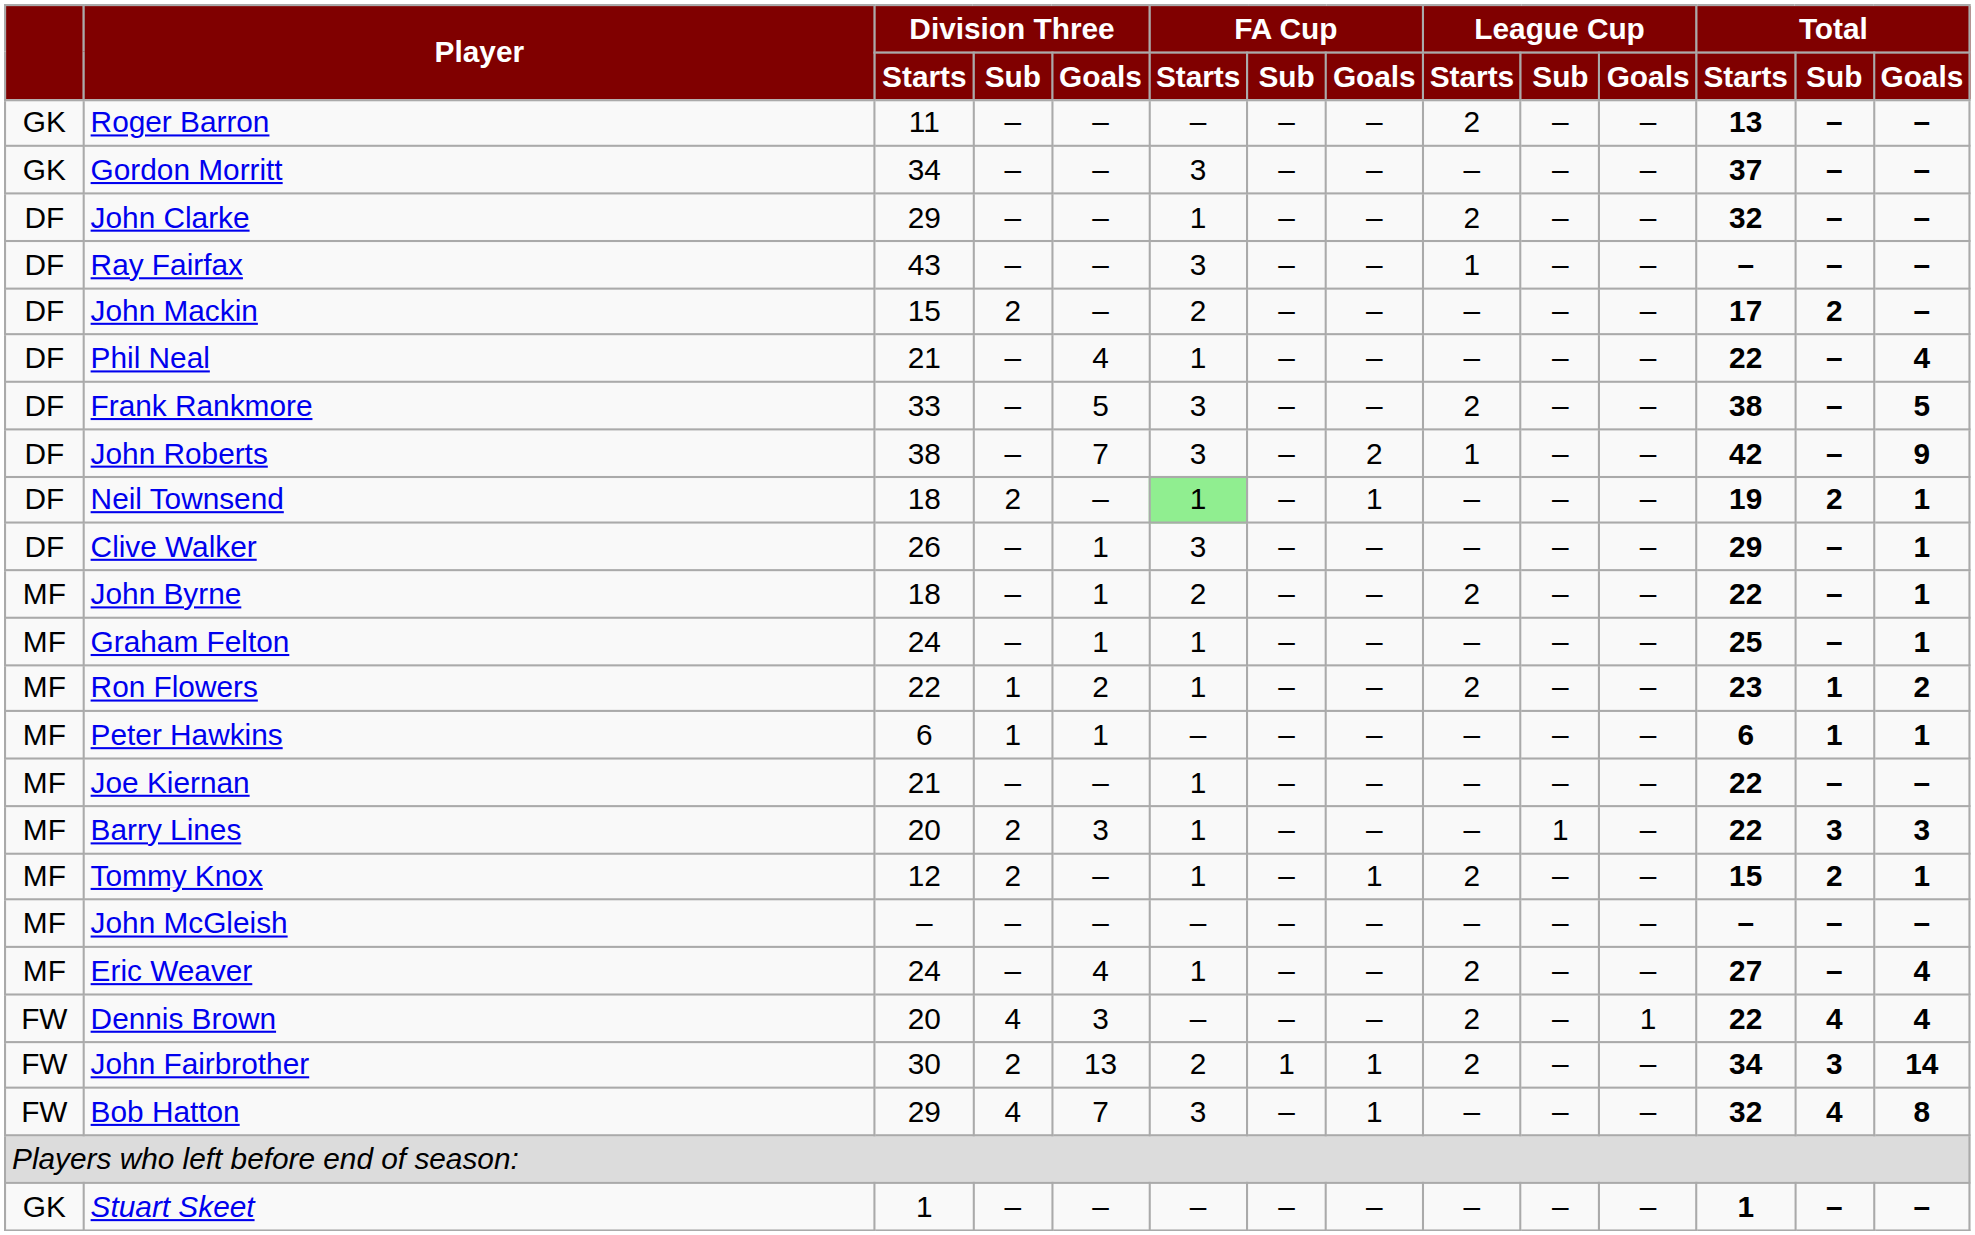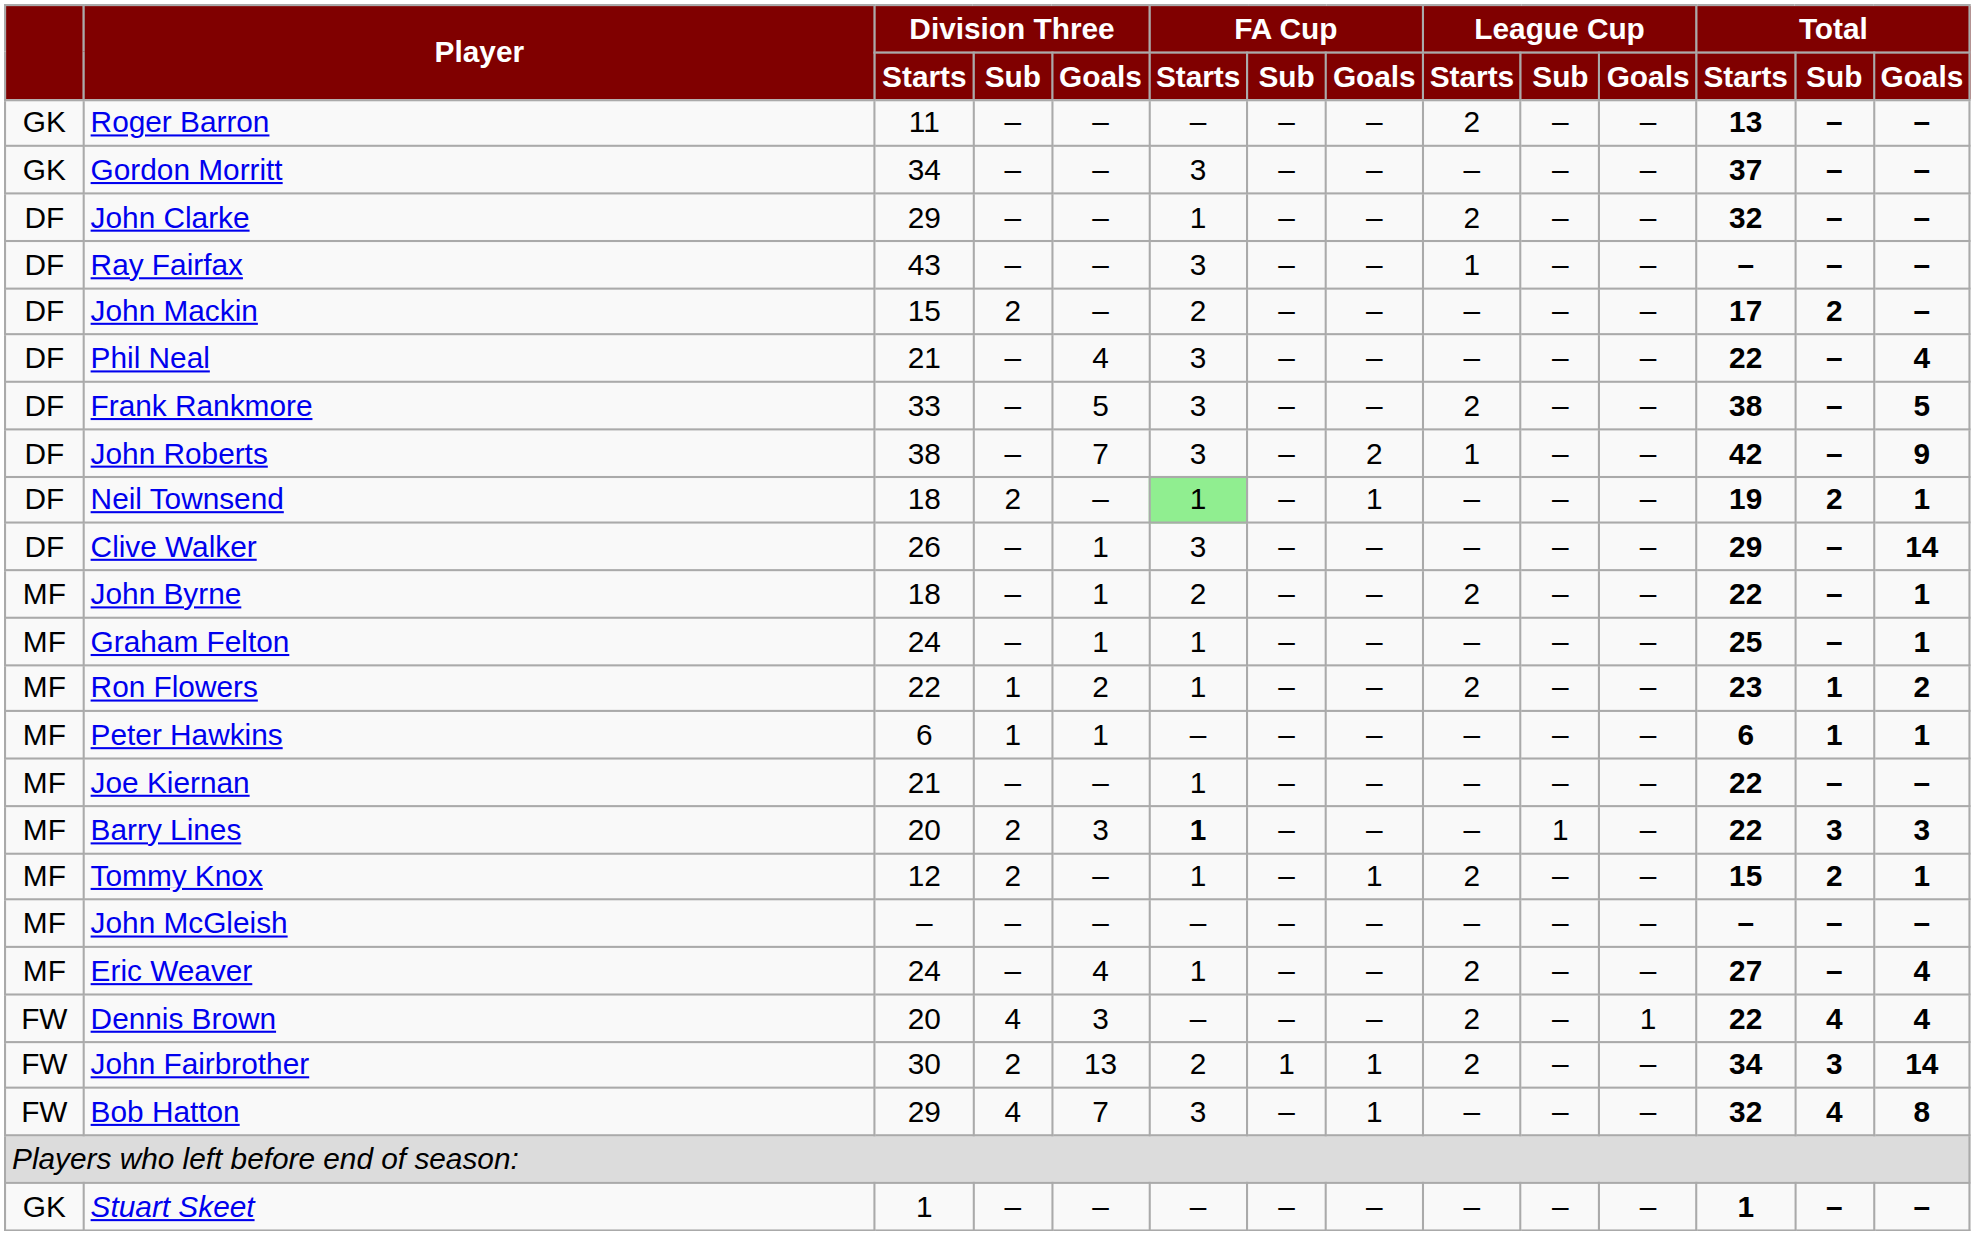Phil Neal | FA Cup / Starts: 1 -> 3
Clive Walker | Total / Goals: 1 -> 14
Barry Lines | FA Cup / Starts: normal -> bold
